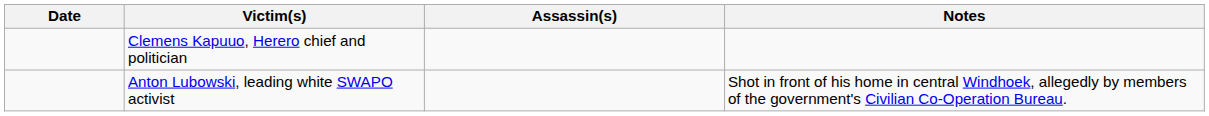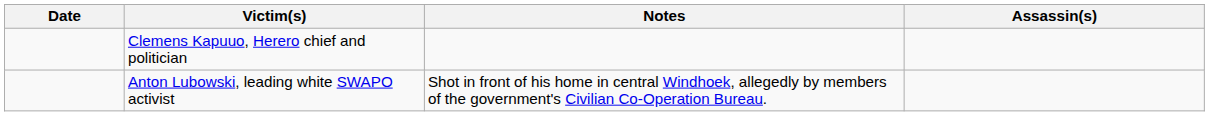columns swapped: Assassin(s) <-> Notes
